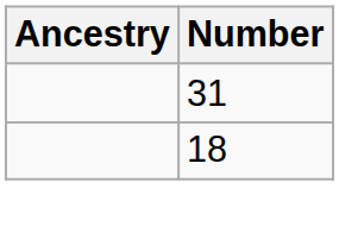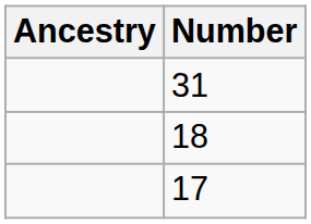+ row: 17
